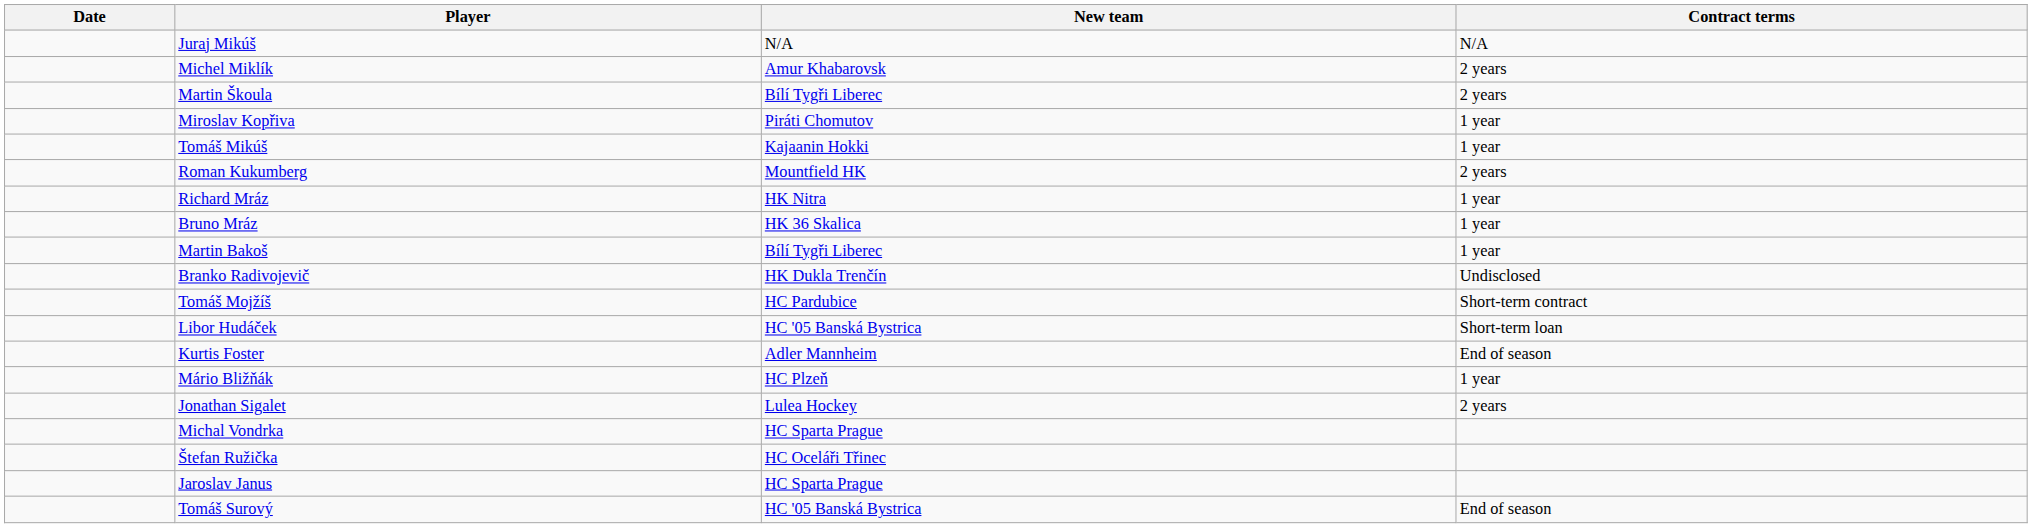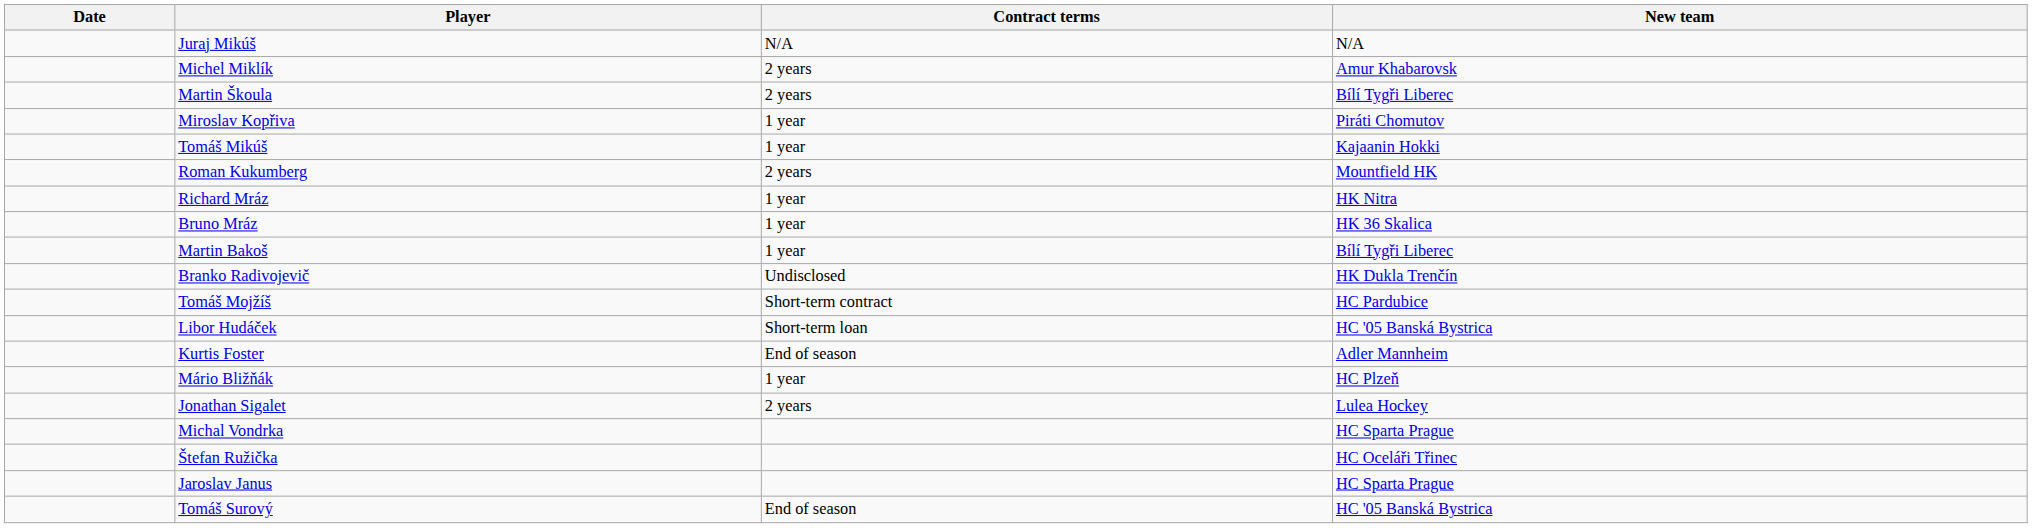columns swapped: New team <-> Contract terms
